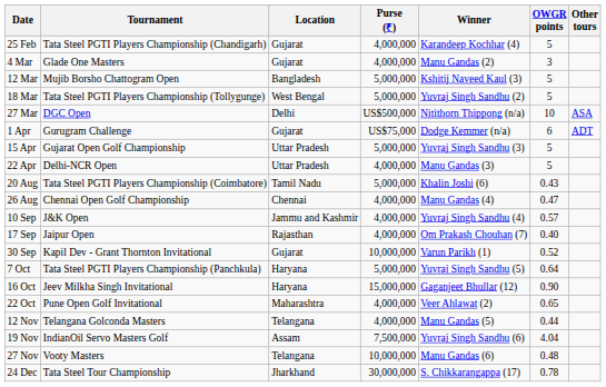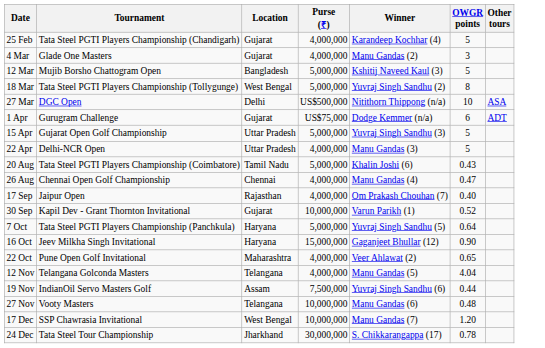18 Mar | OWGR points: 5 -> 8
- row: 10 Sep | J&K Open | Jammu and Kashmir | 4,000,000 | Yuvraj Singh Sandhu (4) | 0.57
12 Nov | OWGR points: 0.44 -> 4.04
19 Nov | OWGR points: 4.04 -> 0.44
+ row: 17 Dec | SSP Chawrasia Invitational | West Bengal | 10,000,000 | Manu Gandas (7) | 1.20
